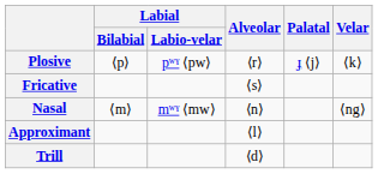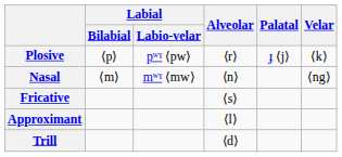rows swapped: Nasal <-> Fricative
